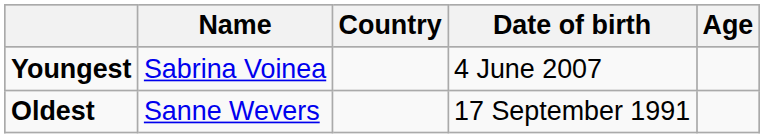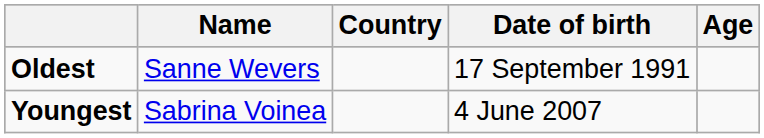rows swapped: Youngest <-> Oldest
